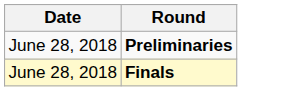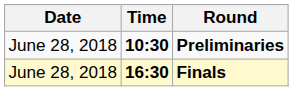+ column: Time | 10:30 | 16:30
